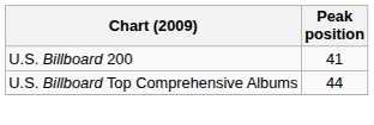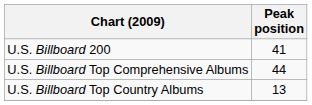+ row: U.S. Billboard Top Country Albums | 13
